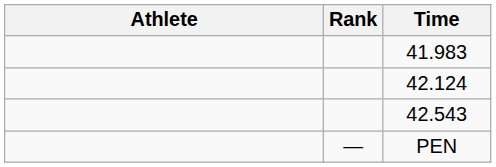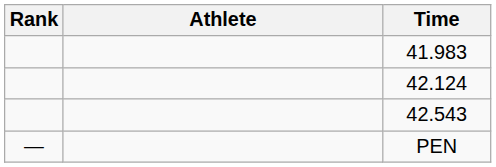columns swapped: Rank <-> Athlete
